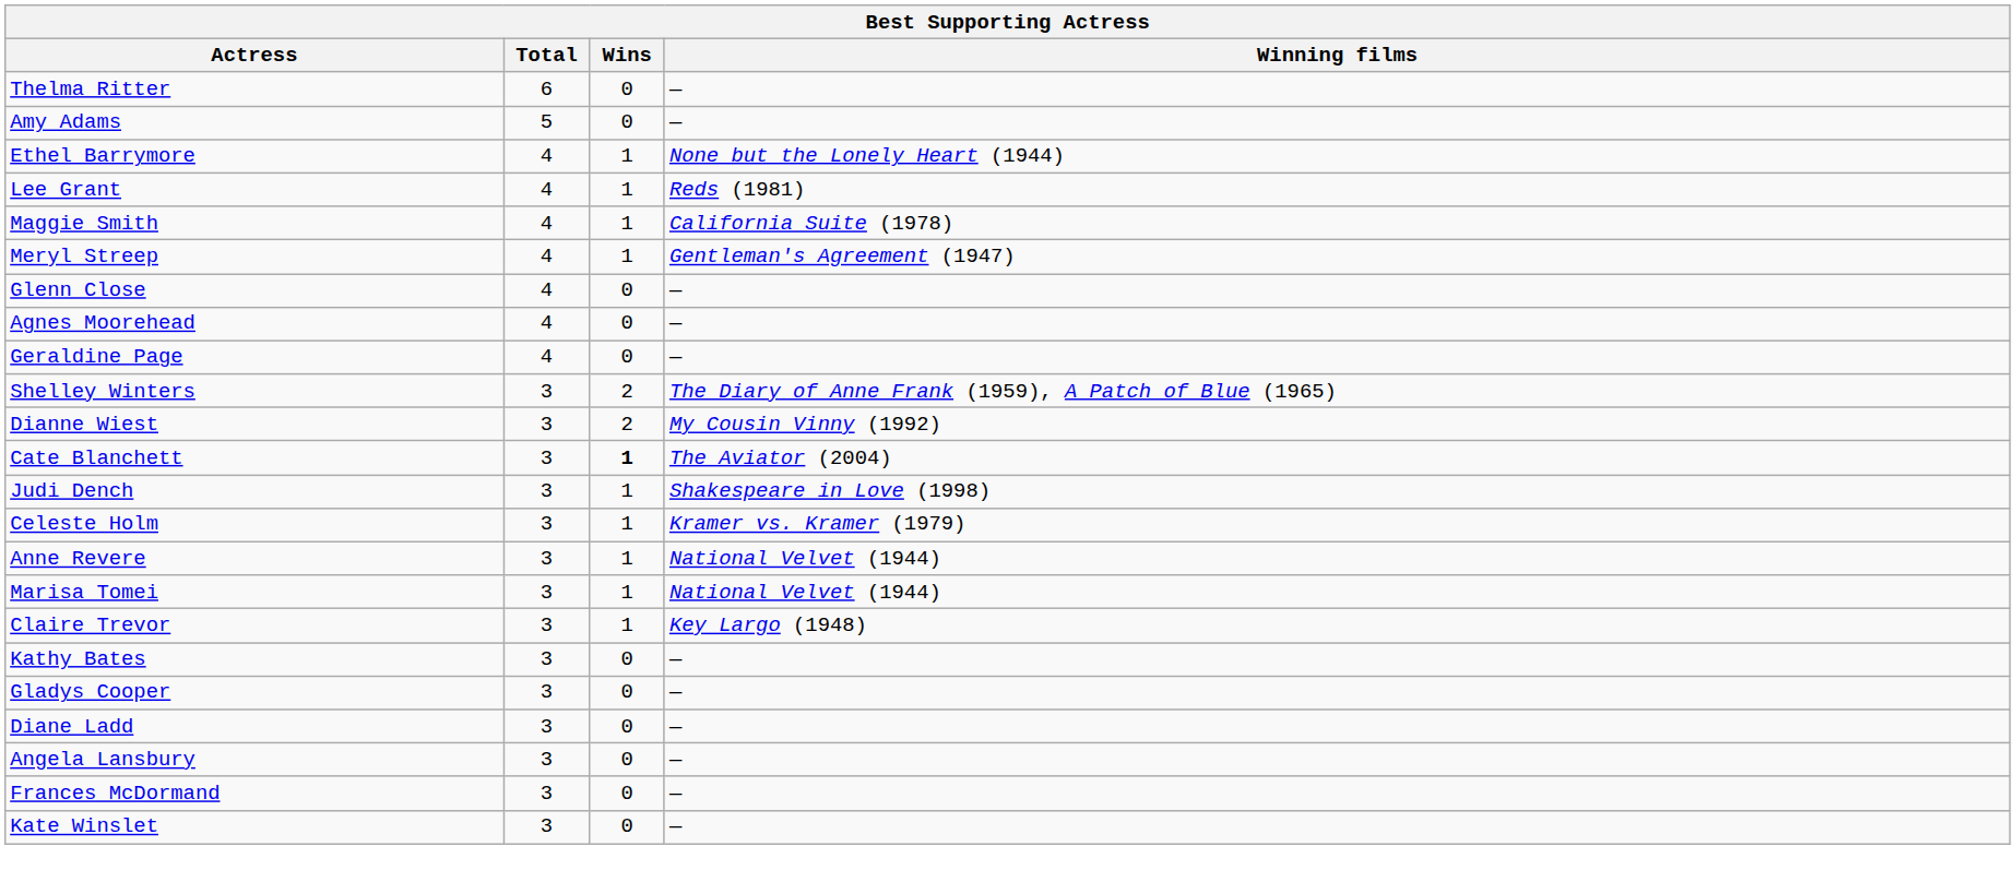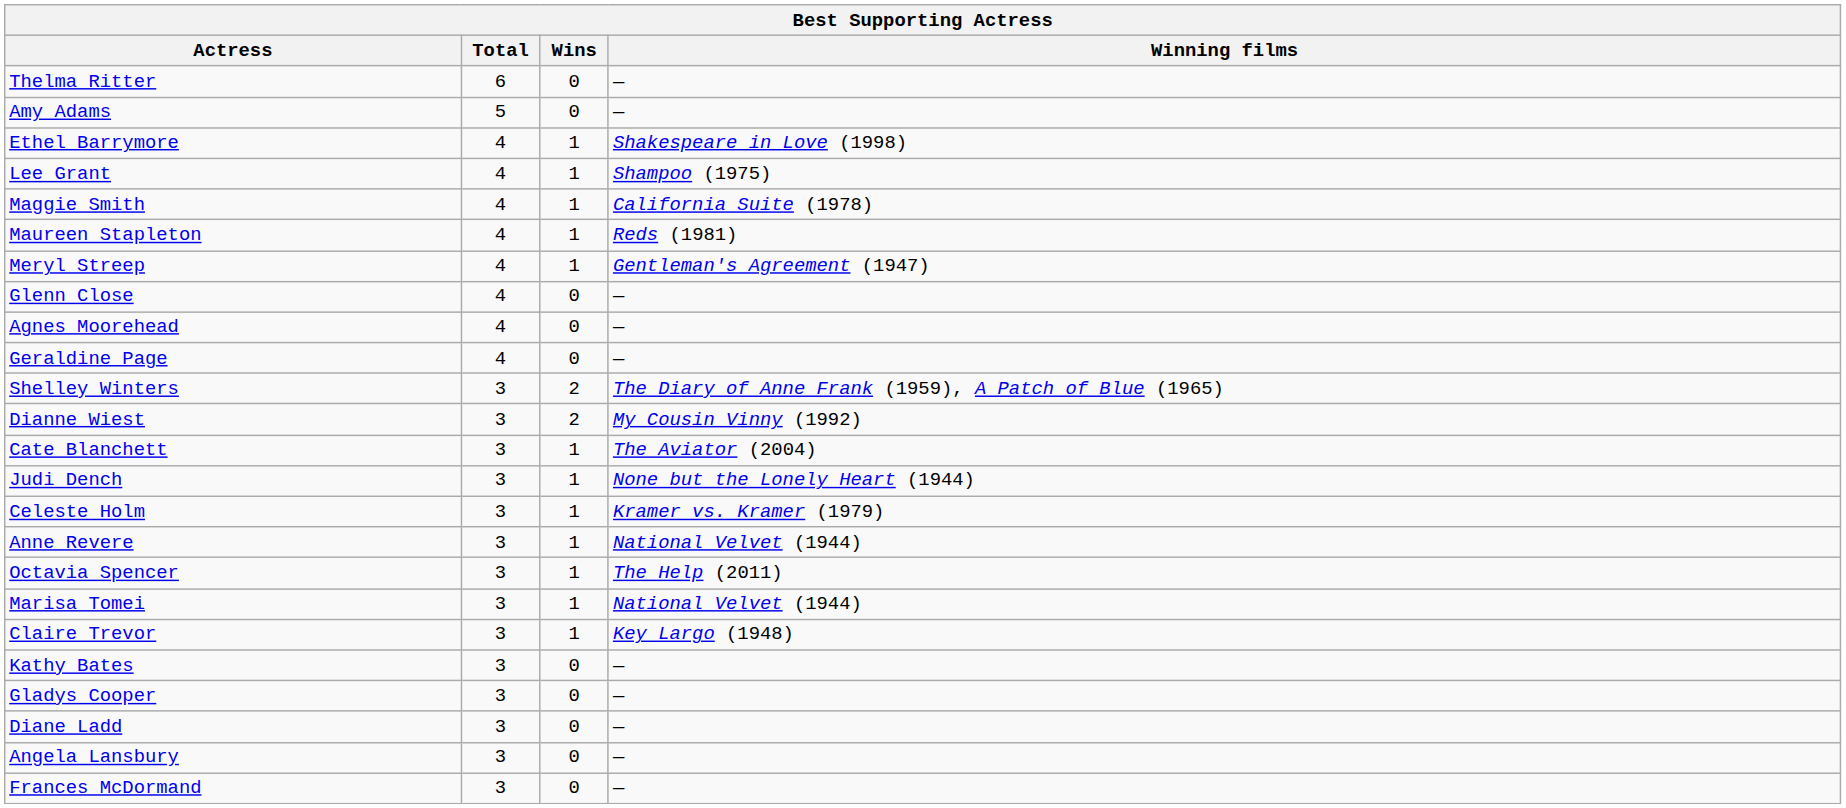Ethel Barrymore | Winning films: None but the Lonely Heart (1944) -> Shakespeare in Love (1998)
Lee Grant | Winning films: Reds (1981) -> Shampoo (1975)
+ row: Maureen Stapleton | 4 | 1 | Reds (1981)
Cate Blanchett | Wins: bold -> normal
Judi Dench | Winning films: Shakespeare in Love (1998) -> None but the Lonely Heart (1944)
+ row: Octavia Spencer | 3 | 1 | The Help (2011)
- row: Kate Winslet | 3 | 0 | —
